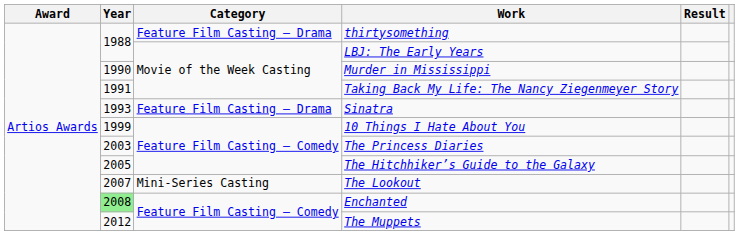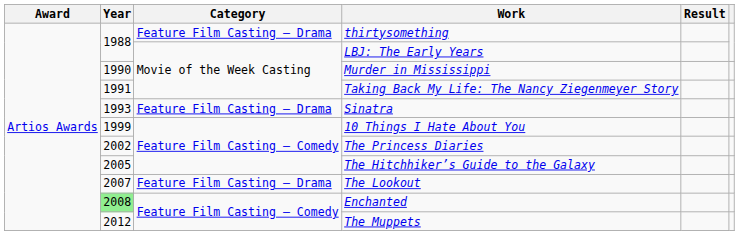The Princess Diaries | Year: 2003 -> 2002
The Lookout | Category: Mini-Series Casting -> Feature Film Casting – Drama
